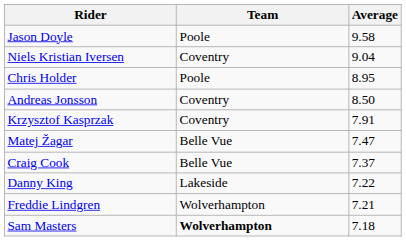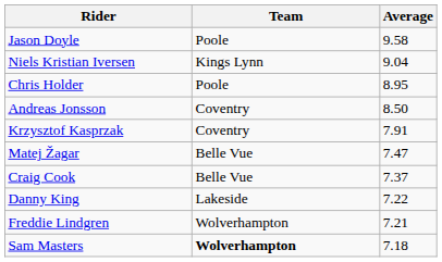Niels Kristian Iversen | Team: Coventry -> Kings Lynn
